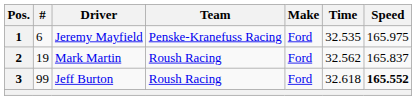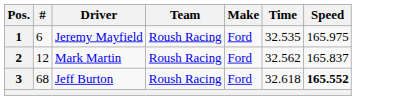1 | Team: Penske-Kranefuss Racing -> Roush Racing
2 | #: 19 -> 12
3 | #: 99 -> 68
